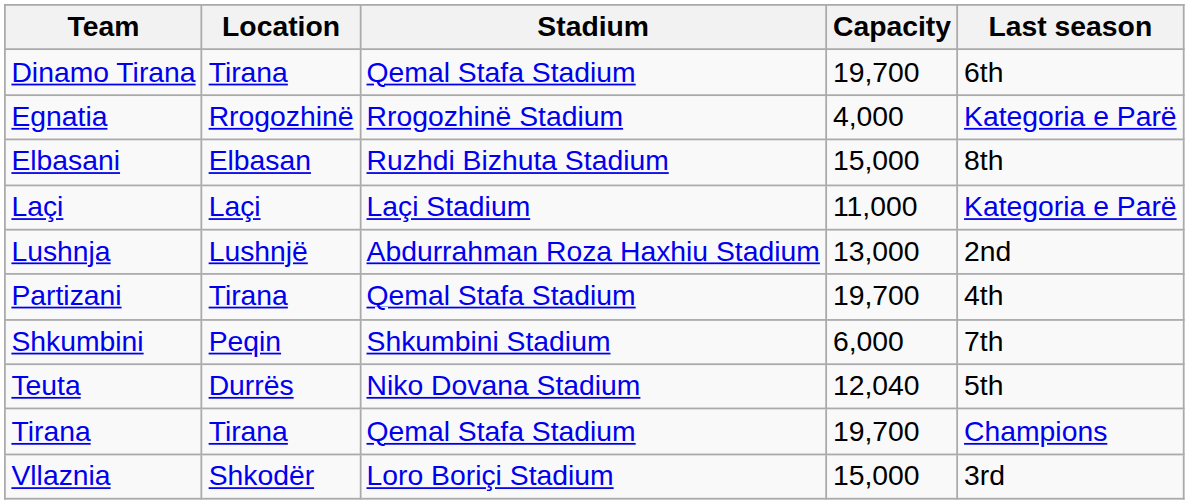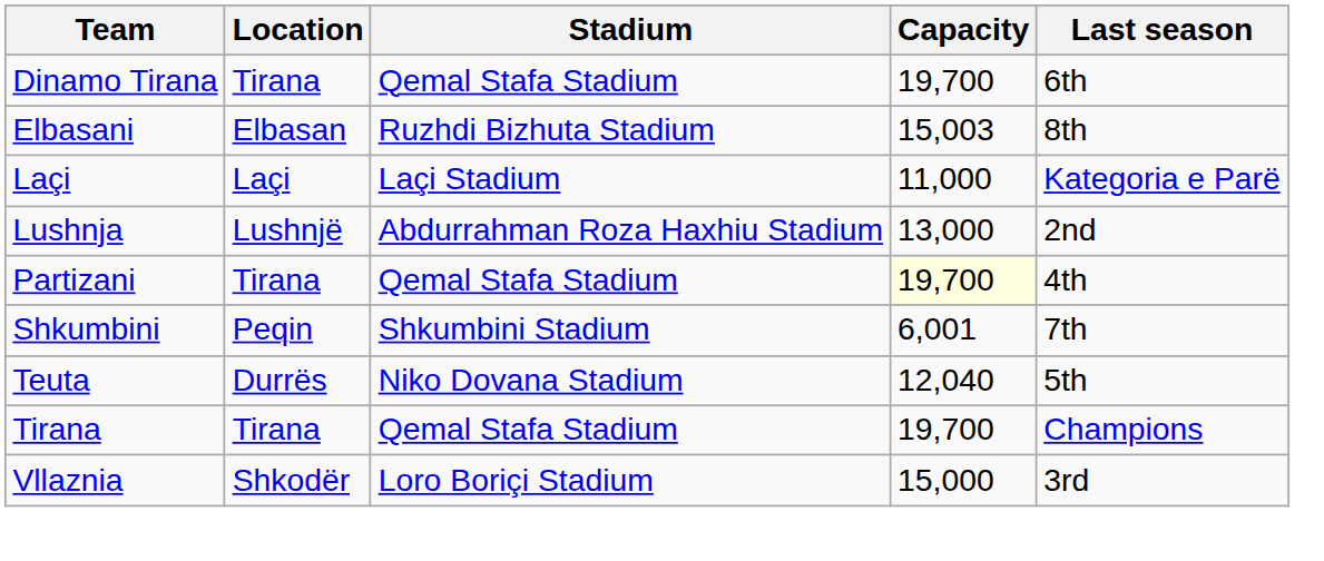- row: Egnatia | Rrogozhinë | Rrogozhinë Stadium | 4,000 | Kategoria e Parë
Elbasani | Capacity: 15,000 -> 15,003
Partizani | Capacity: no background -> lightyellow background
Shkumbini | Capacity: 6,000 -> 6,001
